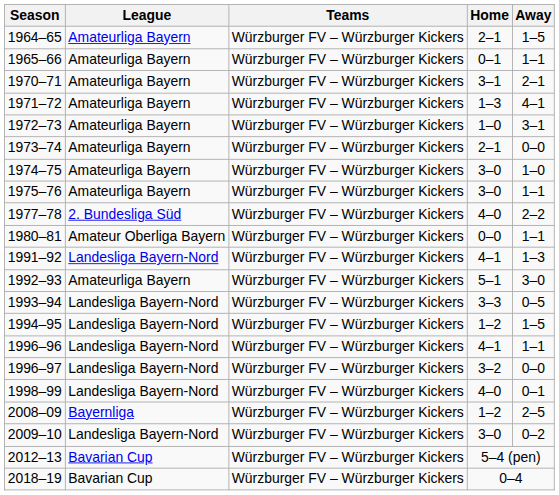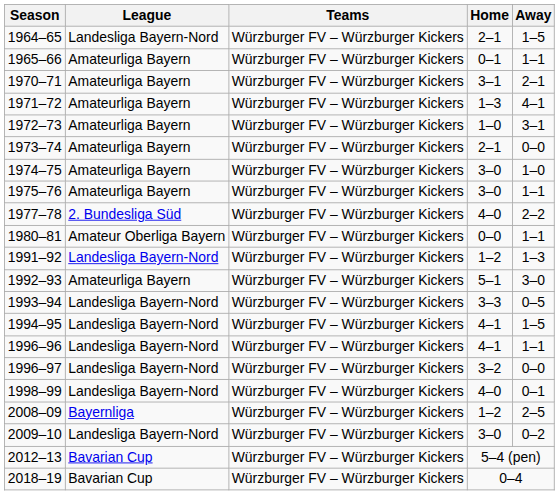1964–65 | League: Amateurliga Bayern -> Landesliga Bayern-Nord
1991–92 | Home: 4–1 -> 1–2
1994–95 | Home: 1–2 -> 4–1
